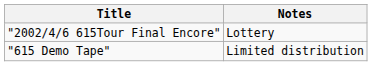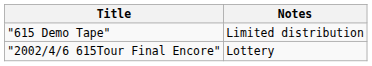rows swapped: "615 Demo Tape" <-> "2002/4/6 615Tour Final Encore"
